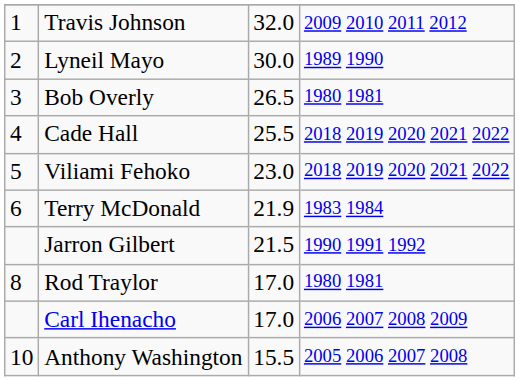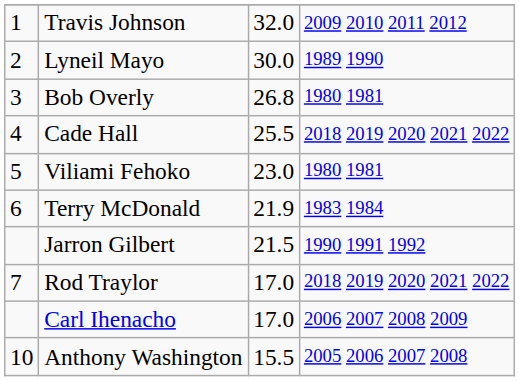Bob Overly | column 3: 26.5 -> 26.8
Viliami Fehoko | column 4: 2018 2019 2020 2021 2022 -> 1980 1981
Rod Traylor | column 1: 8 -> 7
Rod Traylor | column 4: 1980 1981 -> 2018 2019 2020 2021 2022
